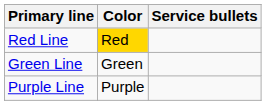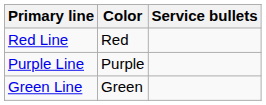Red Line | Color: gold background -> no background
rows swapped: Green Line <-> Purple Line
